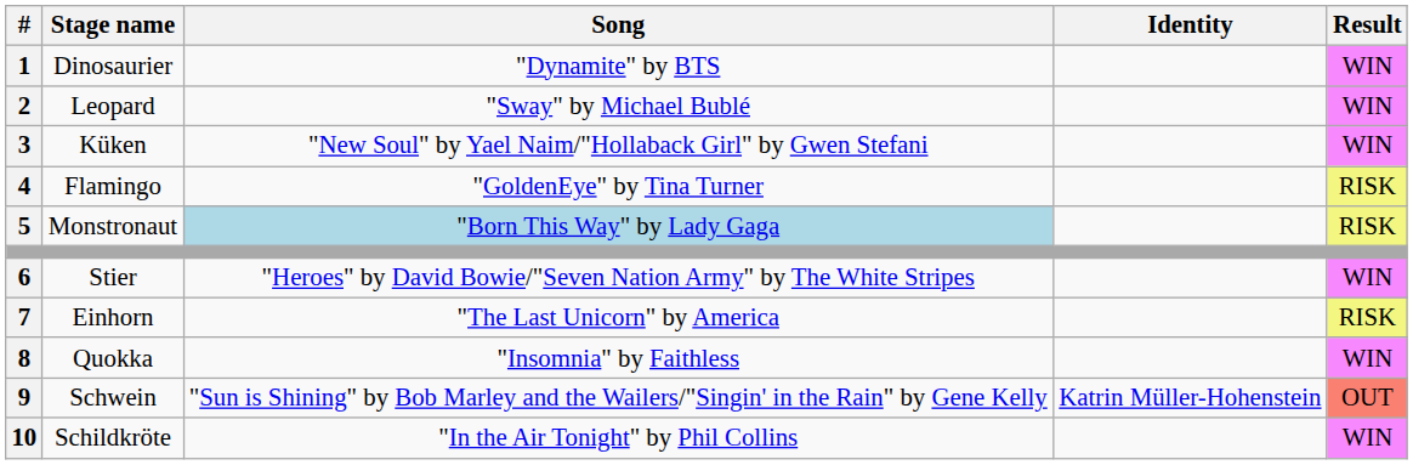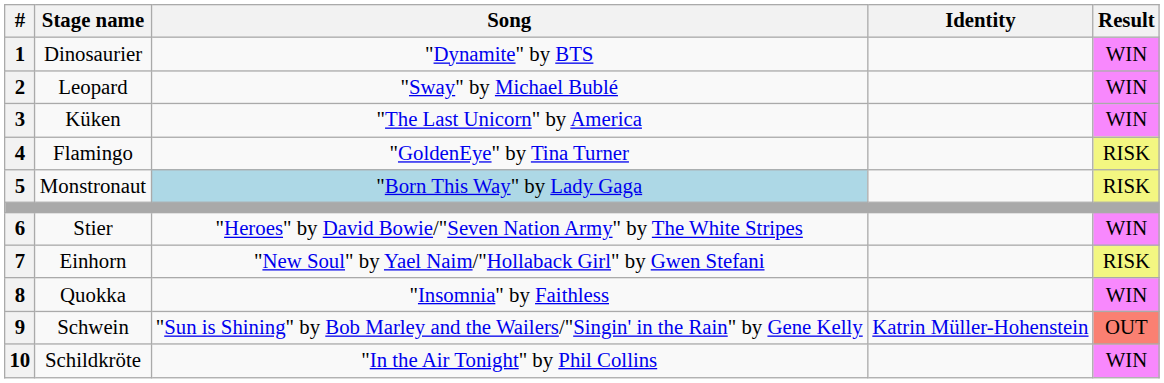3 | Song: "New Soul" by Yael Naim/"Hollaback Girl" by Gwen Stefani -> "The Last Unicorn" by America
7 | Song: "The Last Unicorn" by America -> "New Soul" by Yael Naim/"Hollaback Girl" by Gwen Stefani
